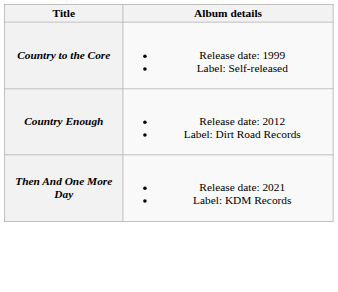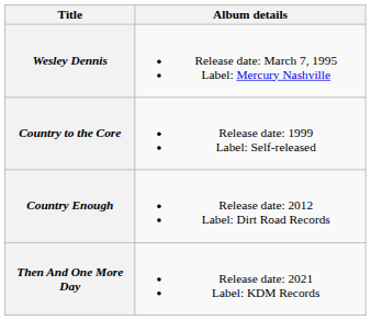+ row: Wesley Dennis | Release date: March 7, 1995 Label: Mercury Nashville
